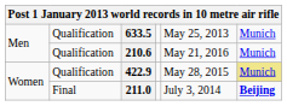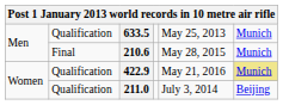210.6 | column 2: Qualification -> Final
210.6 | column 5: May 21, 2016 -> May 28, 2015
422.9 | column 5: May 28, 2015 -> May 21, 2016
211.0 | column 2: Final -> Qualification
211.0 | column 6: bold -> normal
